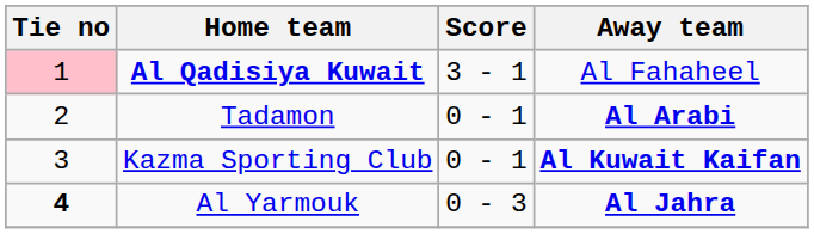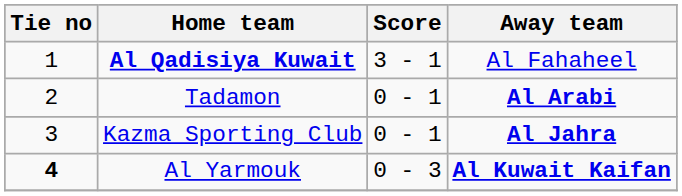Al Qadisiya Kuwait | Tie no: pink background -> no background
Kazma Sporting Club | Away team: Al Kuwait Kaifan -> Al Jahra
Al Yarmouk | Away team: Al Jahra -> Al Kuwait Kaifan
